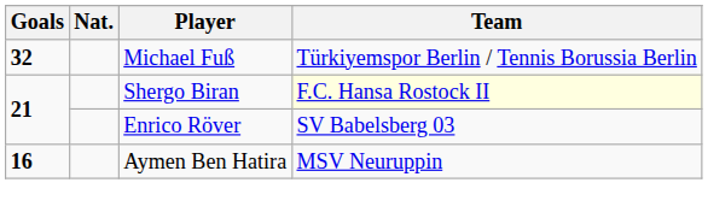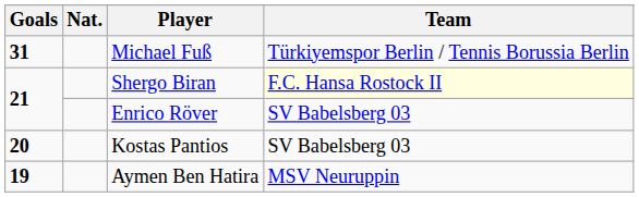Michael Fuß | Goals: 32 -> 31
+ row: 20 | Kostas Pantios | SV Babelsberg 03
Aymen Ben Hatira | Goals: 16 -> 19
